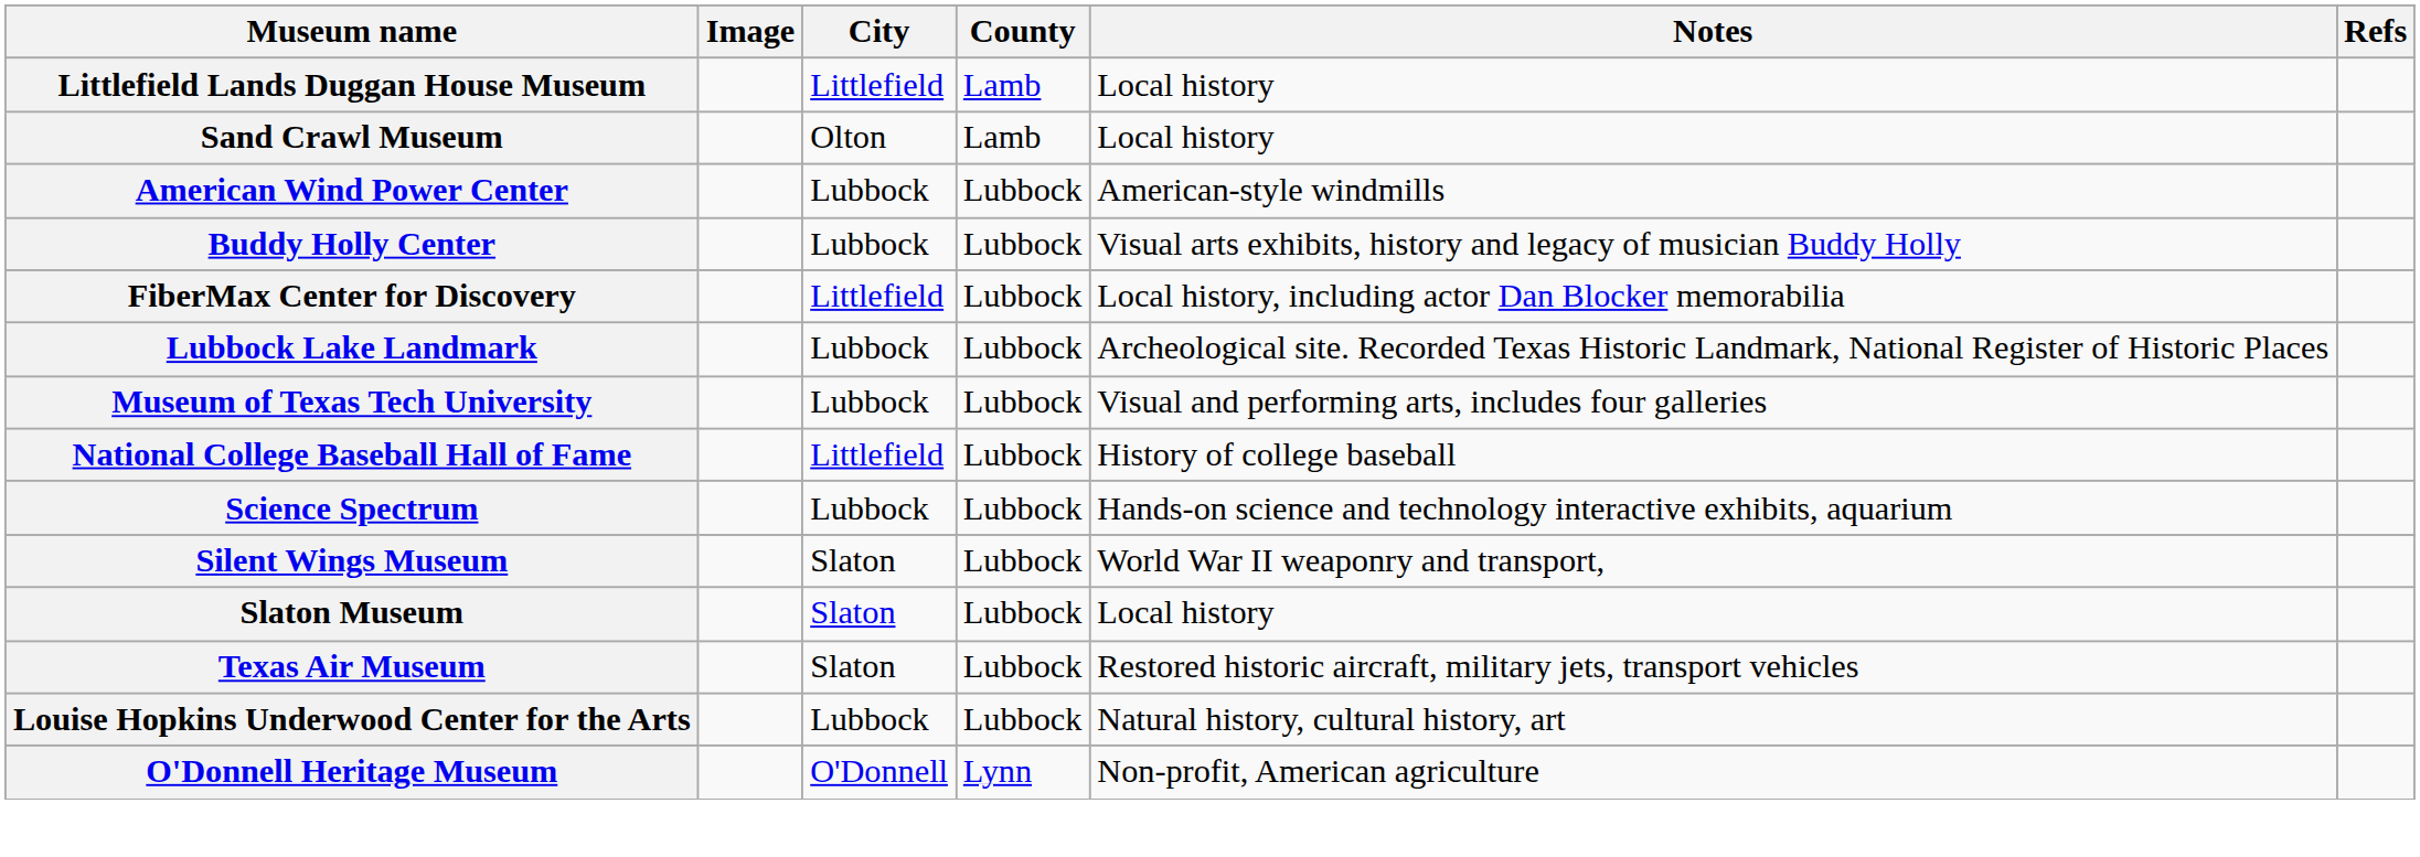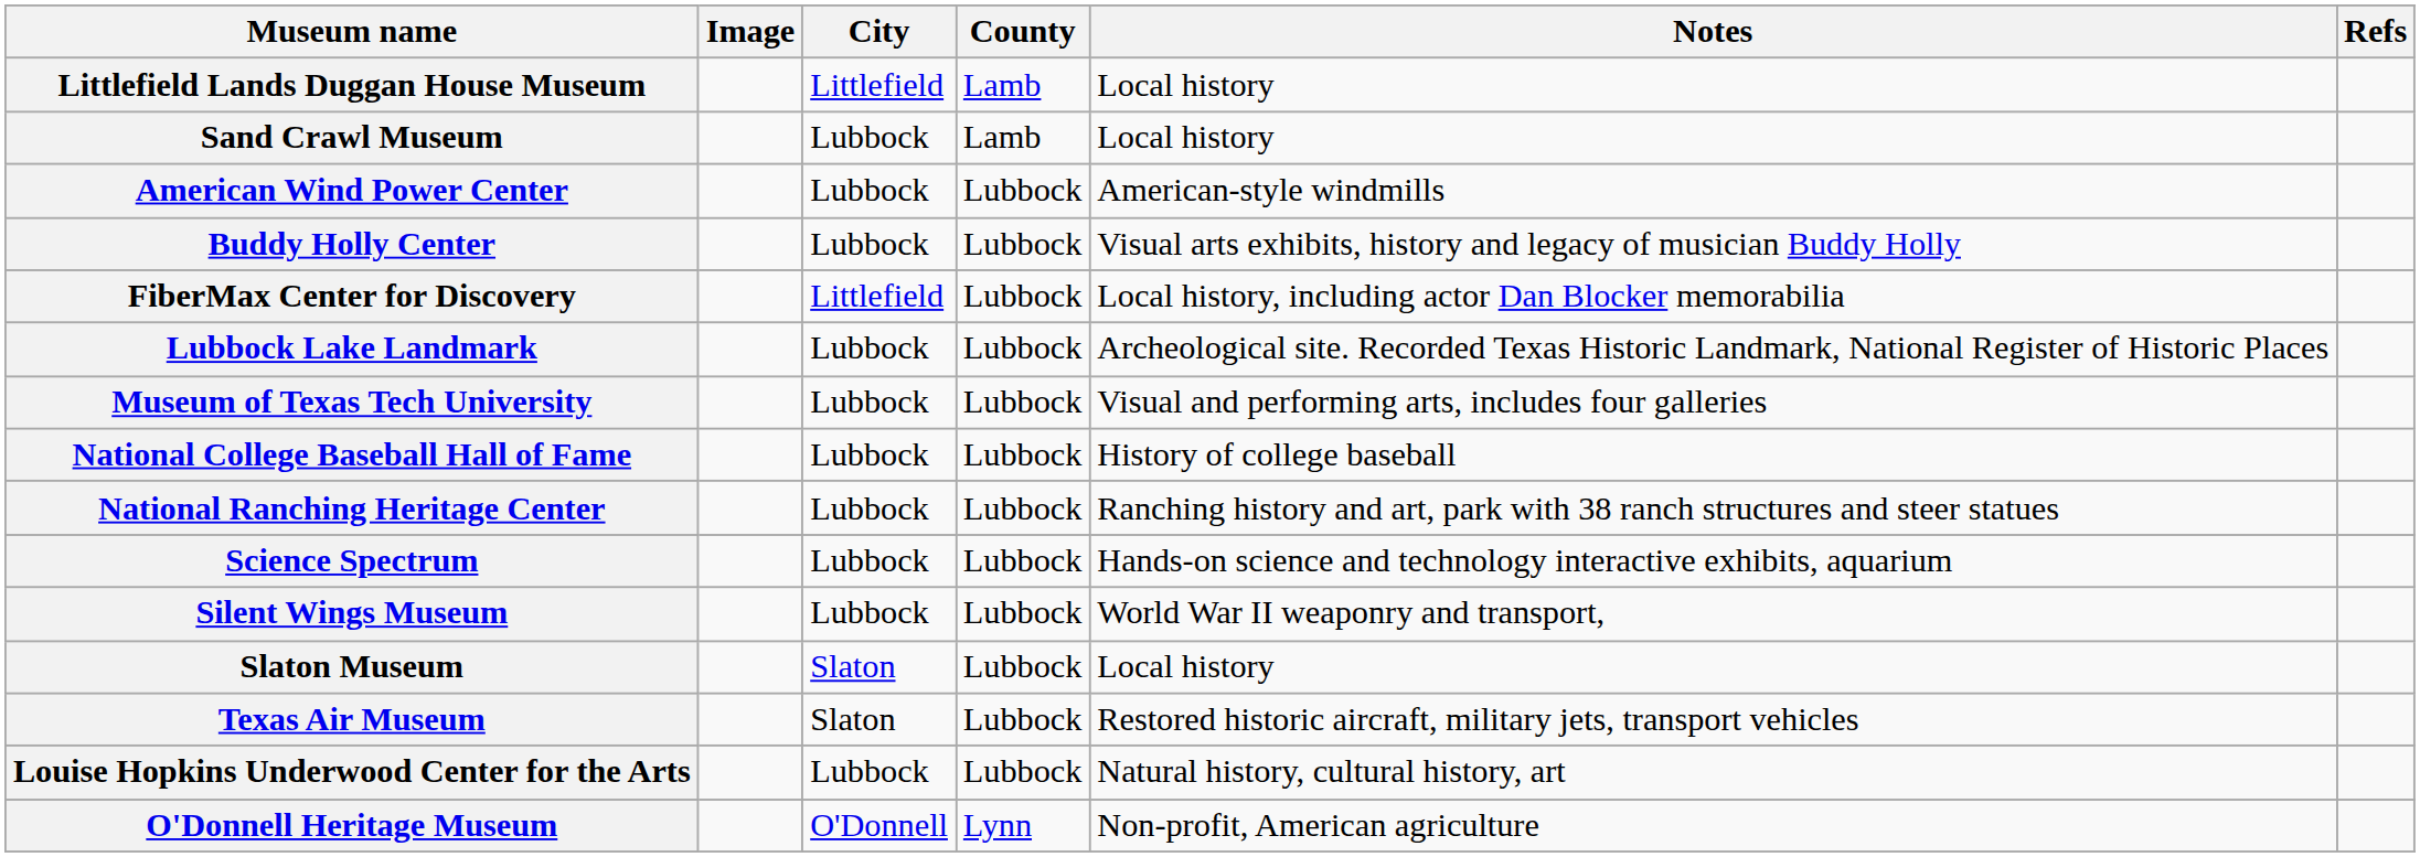Sand Crawl Museum | City: Olton -> Lubbock
National College Baseball Hall of Fame | City: Littlefield -> Lubbock
+ row: National Ranching Heritage Center | Lubbock | Lubbock | Ranching history and art, park with 38 ranch structures and steer statues
Silent Wings Museum | City: Slaton -> Lubbock
